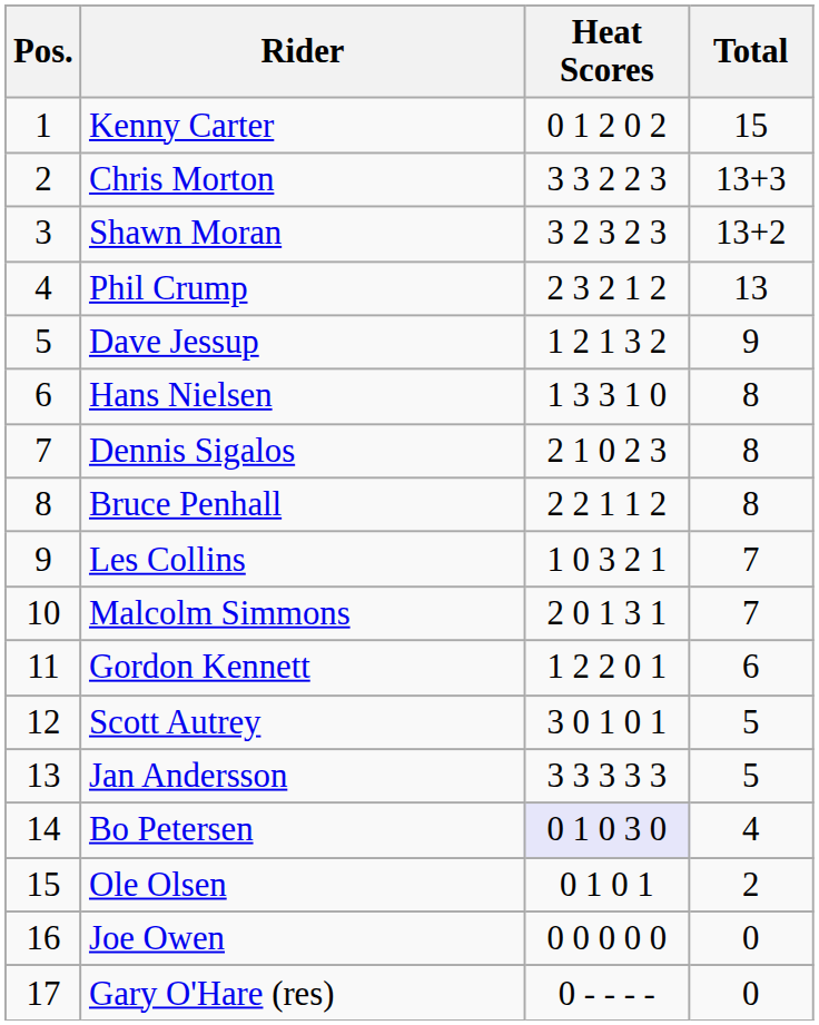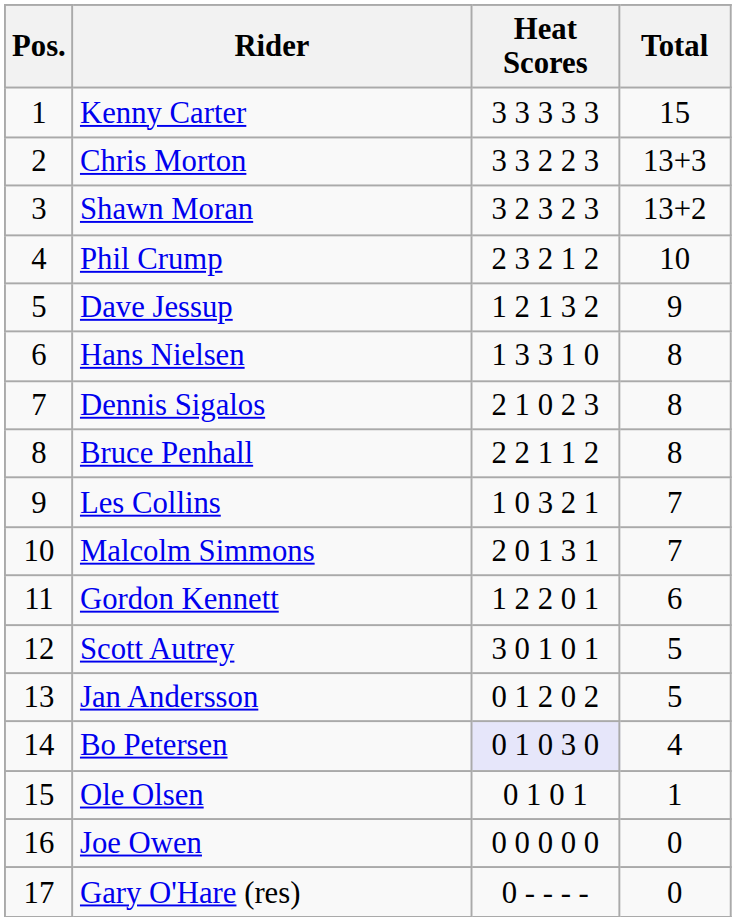Kenny Carter | Heat Scores: 0 1 2 0 2 -> 3 3 3 3 3
Phil Crump | Total: 13 -> 10
Jan Andersson | Heat Scores: 3 3 3 3 3 -> 0 1 2 0 2
Ole Olsen | Total: 2 -> 1
